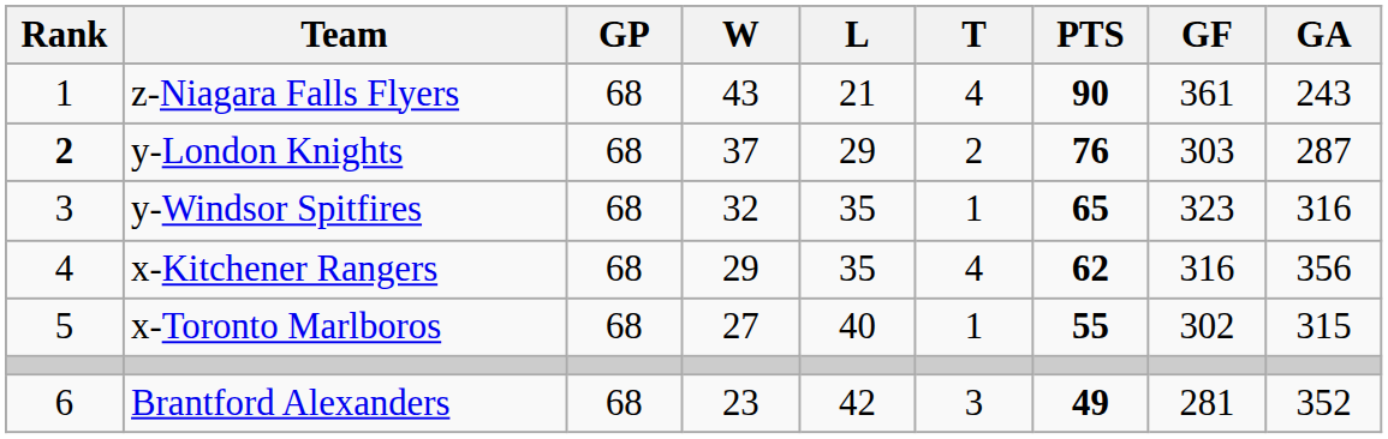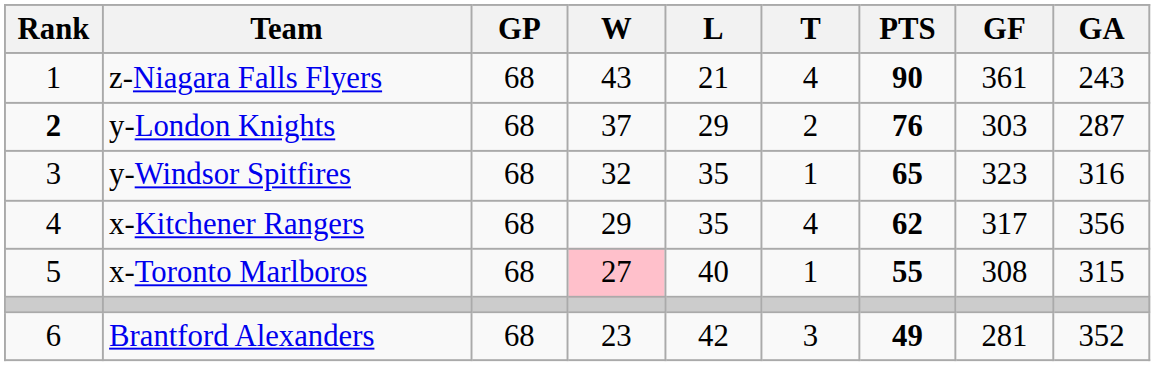x-Kitchener Rangers | GF: 316 -> 317
x-Toronto Marlboros | W: no background -> pink background
x-Toronto Marlboros | GF: 302 -> 308
